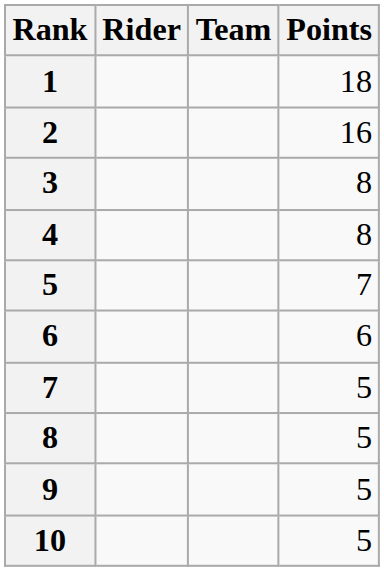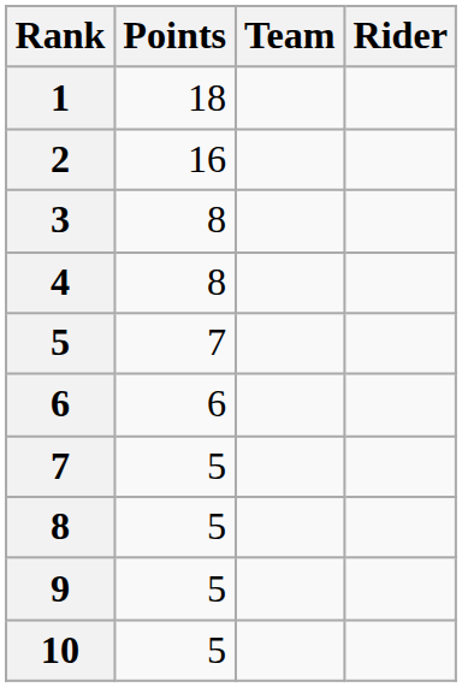columns swapped: Rider <-> Points
